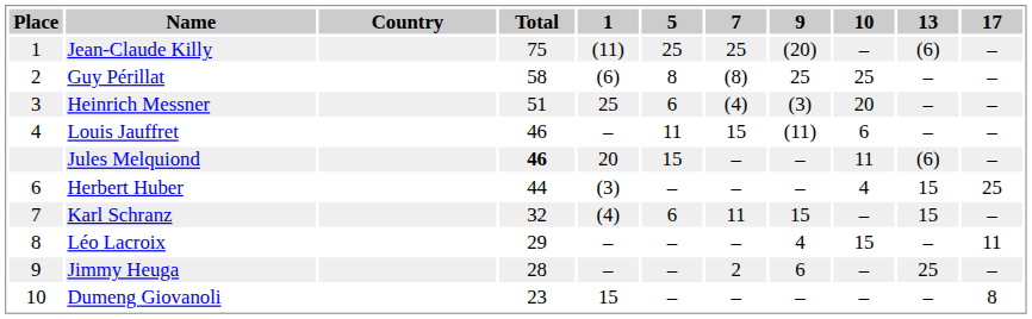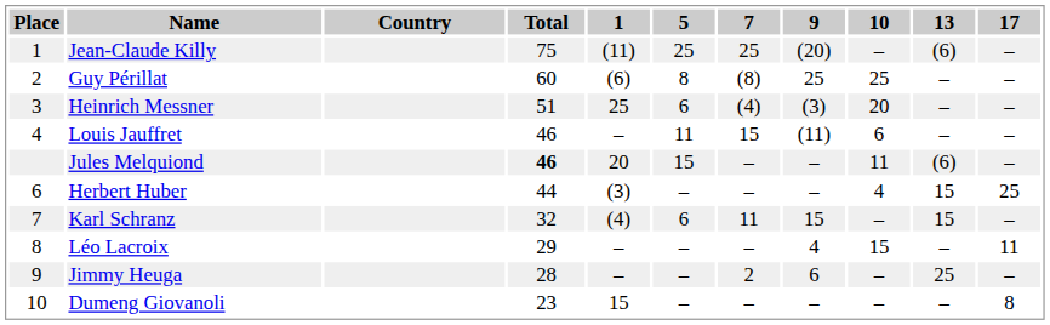Guy Périllat | Total: 58 -> 60
